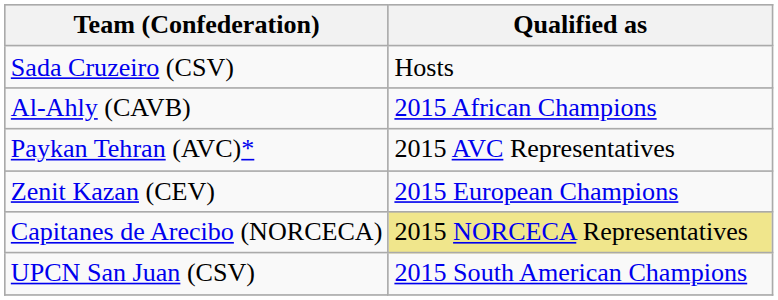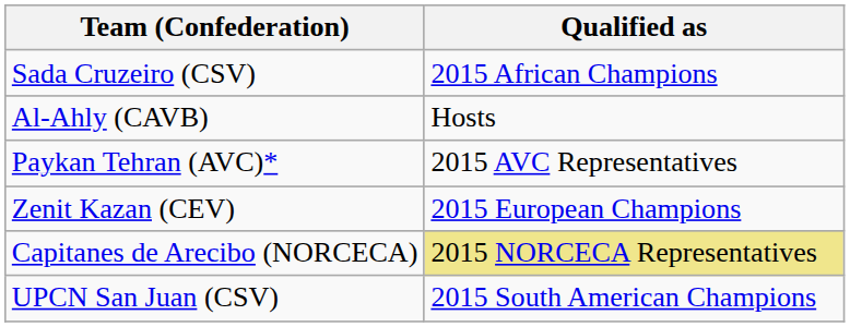Sada Cruzeiro (CSV) | Qualified as: Hosts -> 2015 African Champions
Al-Ahly (CAVB) | Qualified as: 2015 African Champions -> Hosts
